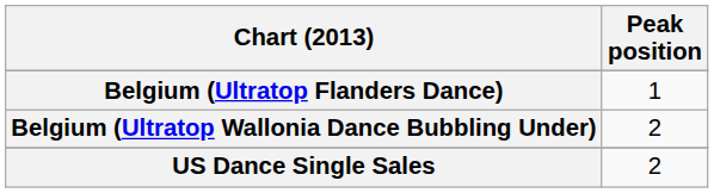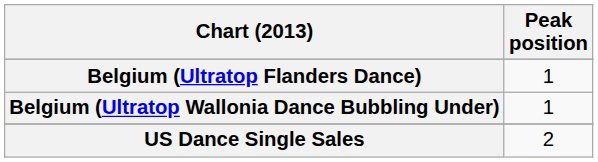Belgium (Ultratop Wallonia Dance Bubbling Under) | Peak position: 2 -> 1
